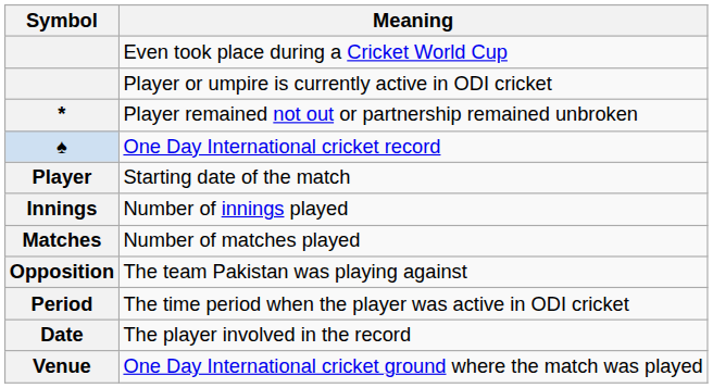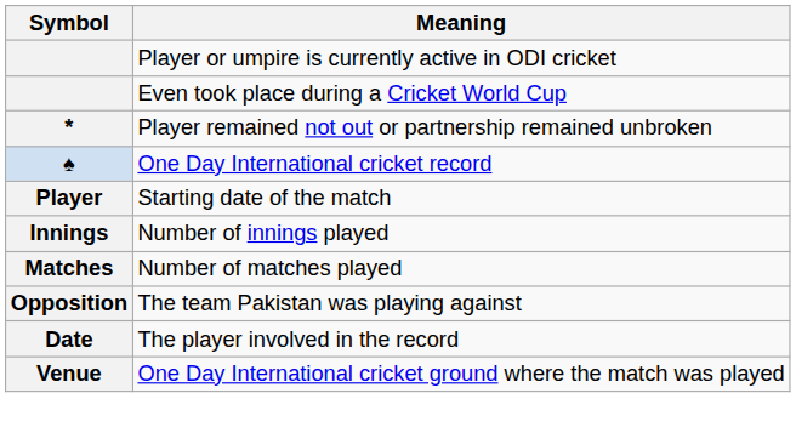rows swapped: Player or umpire is currently active in ODI cricket <-> Even took place during a Cricket World Cup
- row: Period | The time period when the player was active in ODI cricket
